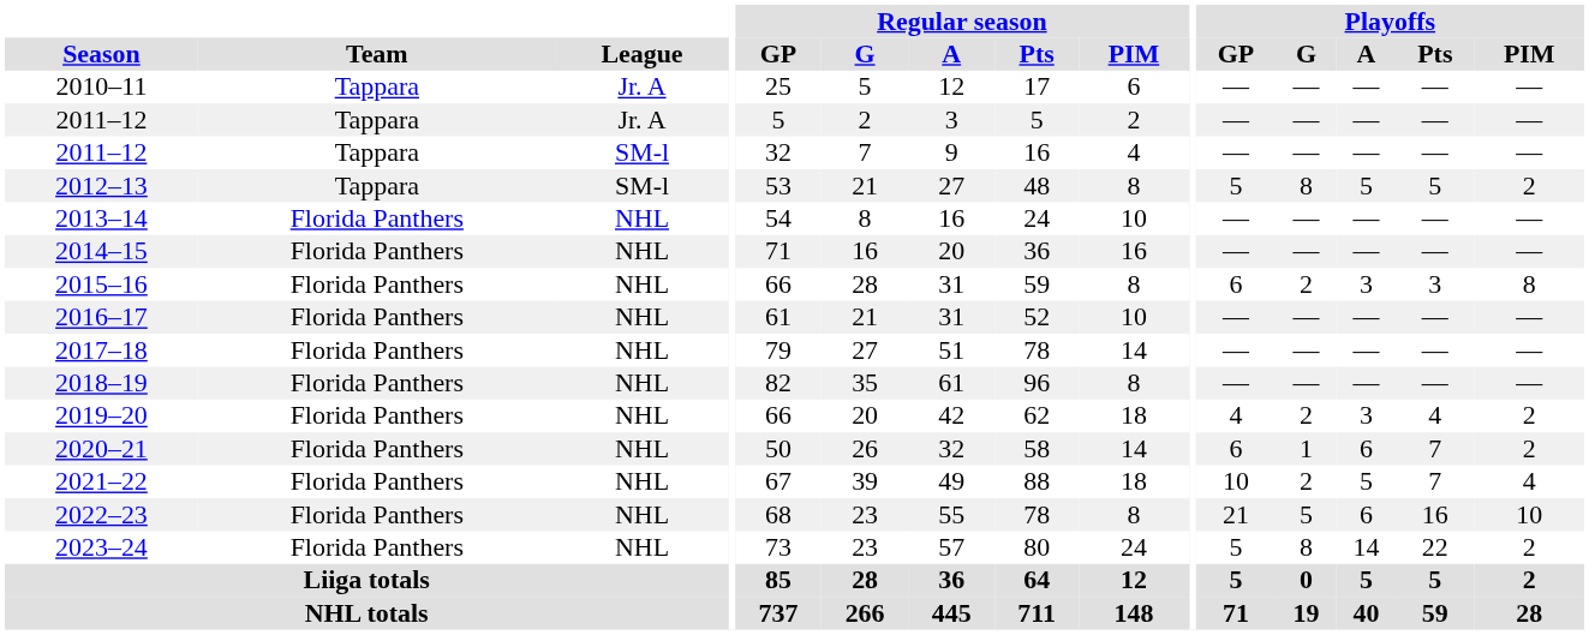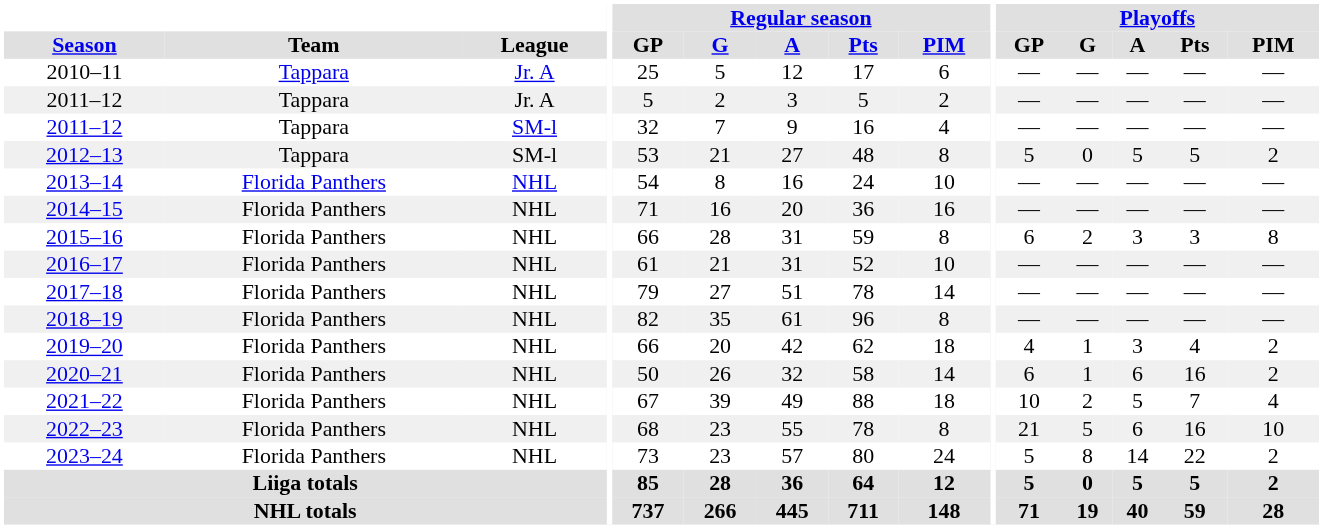2012–13 | Playoffs / G: 8 -> 0
2019–20 | Playoffs / G: 2 -> 1
2020–21 | Playoffs / Pts: 7 -> 16
